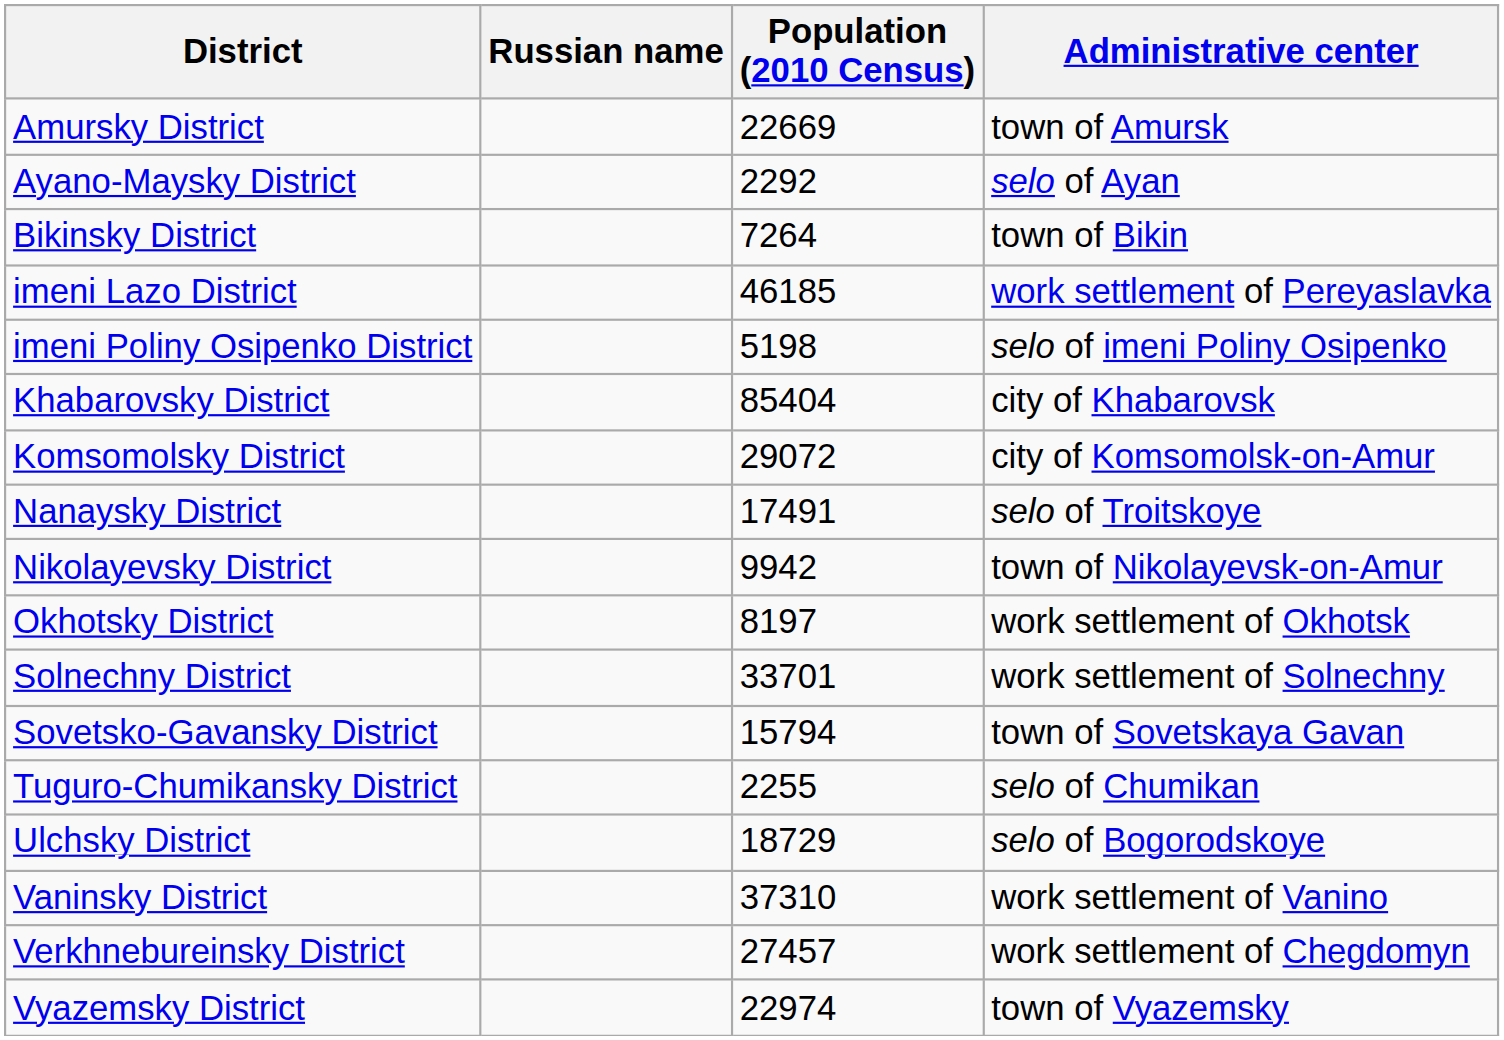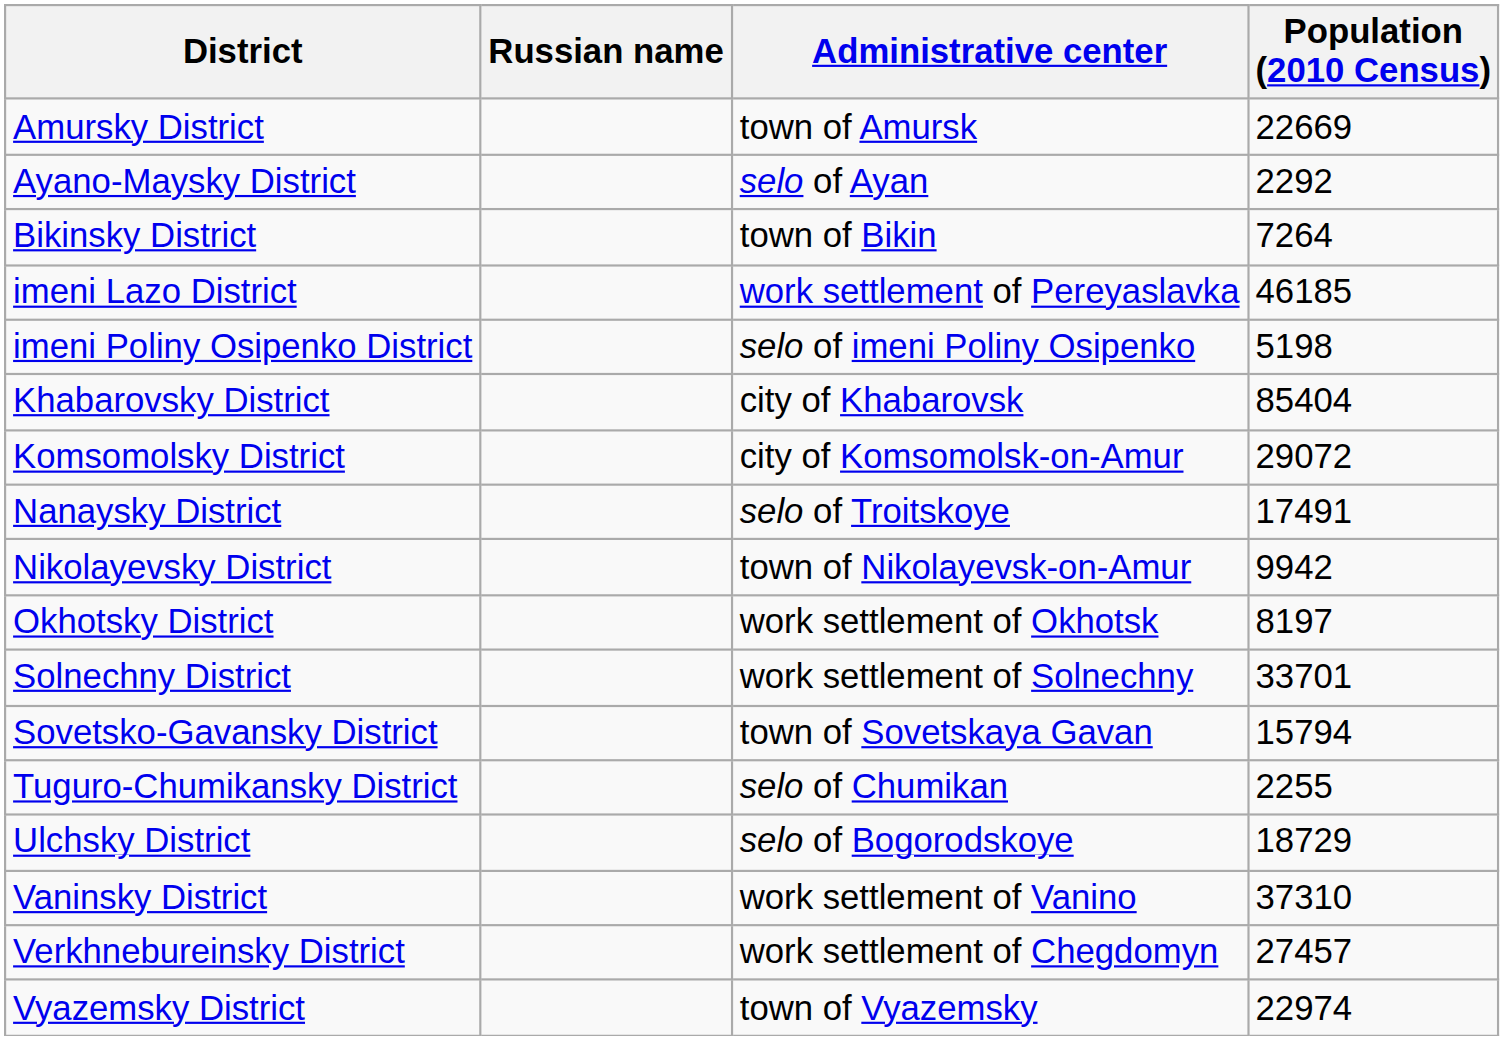columns swapped: Administrative center <-> Population (2010 Census)
